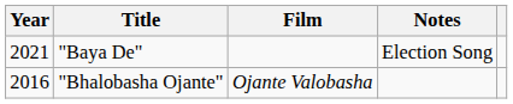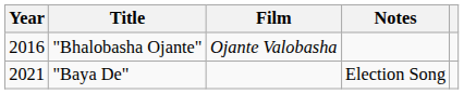rows swapped: "Bhalobasha Ojante" <-> "Baya De"
